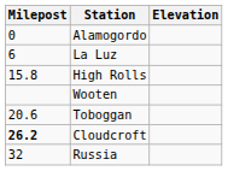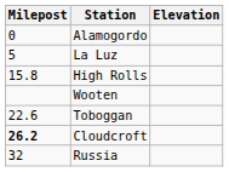La Luz | Milepost: 6 -> 5
Toboggan | Milepost: 20.6 -> 22.6
